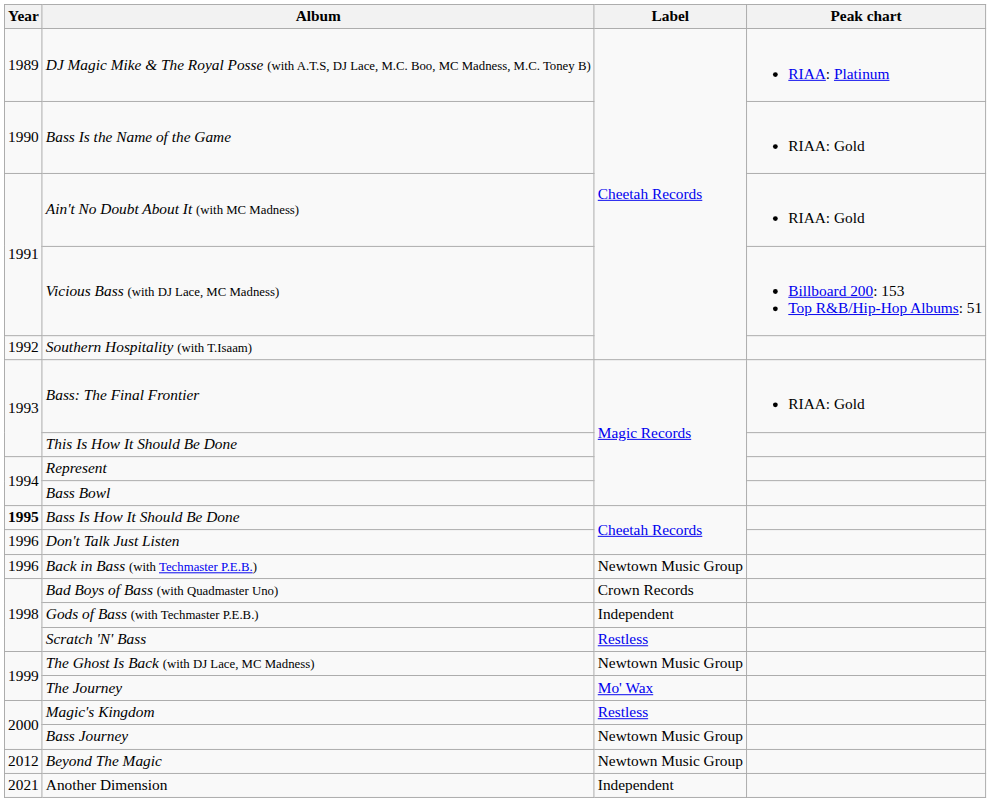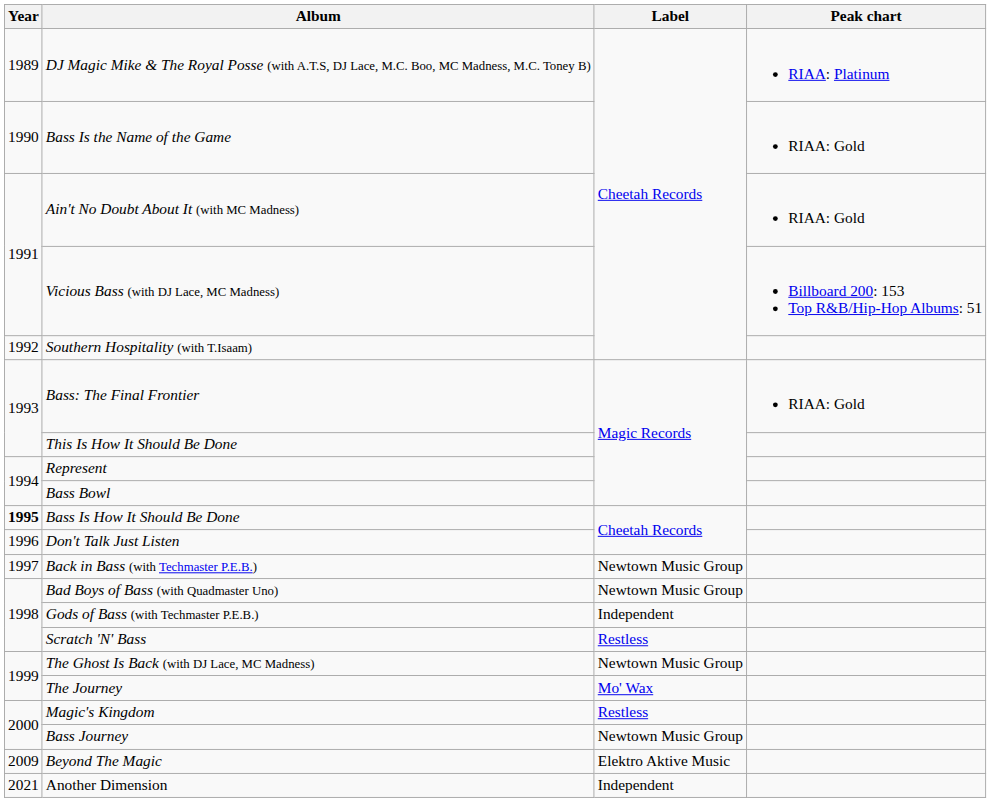Back in Bass (with Techmaster P.E.B.) | Year: 1996 -> 1997
Bad Boys of Bass (with Quadmaster Uno) | Label: Crown Records -> Newtown Music Group
Beyond The Magic | Year: 2012 -> 2009
Beyond The Magic | Label: Newtown Music Group -> Elektro Aktive Music
